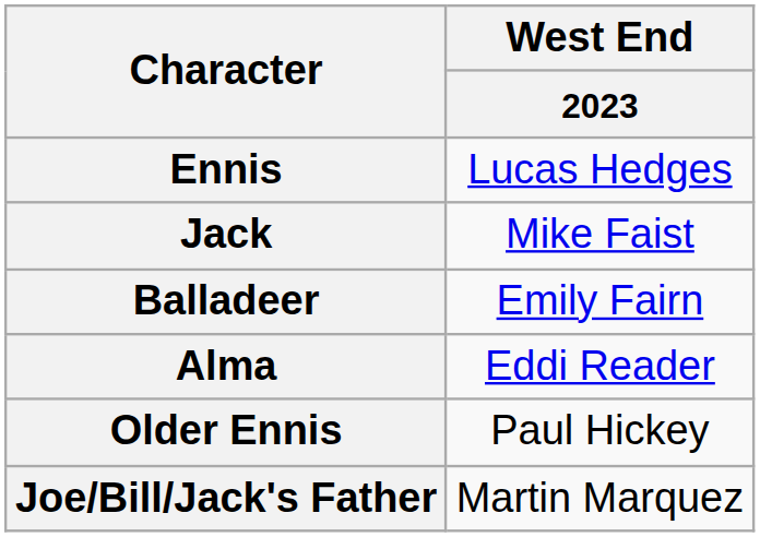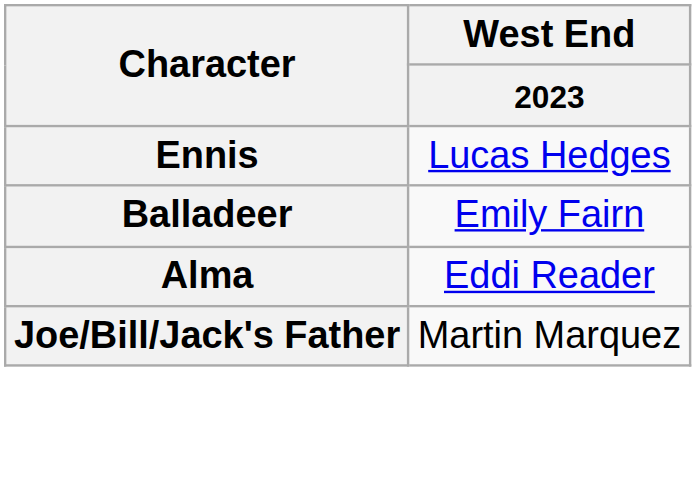- row: Jack | Mike Faist
- row: Older Ennis | Paul Hickey
